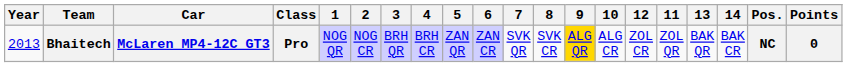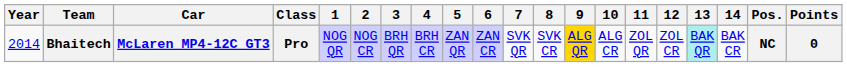columns swapped: 11 <-> 12
Bhaitech | Year: 2013 -> 2014
Bhaitech | 13: no background -> paleturquoise background
